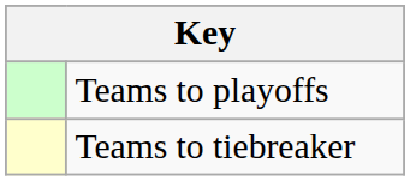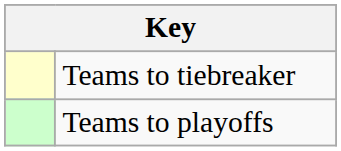rows swapped: Teams to playoffs <-> Teams to tiebreaker
